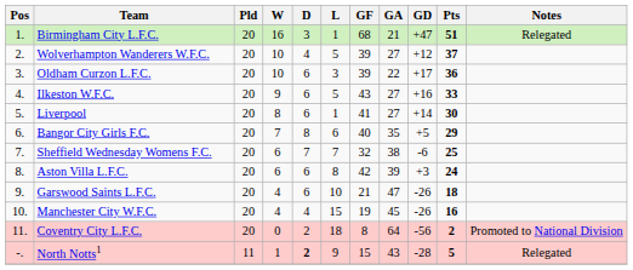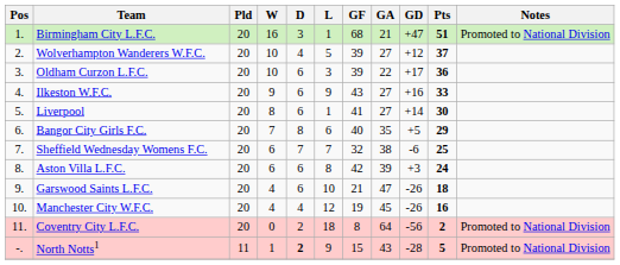Birmingham City L.F.C. | Notes: Relegated -> Promoted to National Division
Ilkeston W.F.C. | L: 5 -> 9
Manchester City W.F.C. | L: 15 -> 12
North Notts1 | Notes: Relegated -> Promoted to National Division
